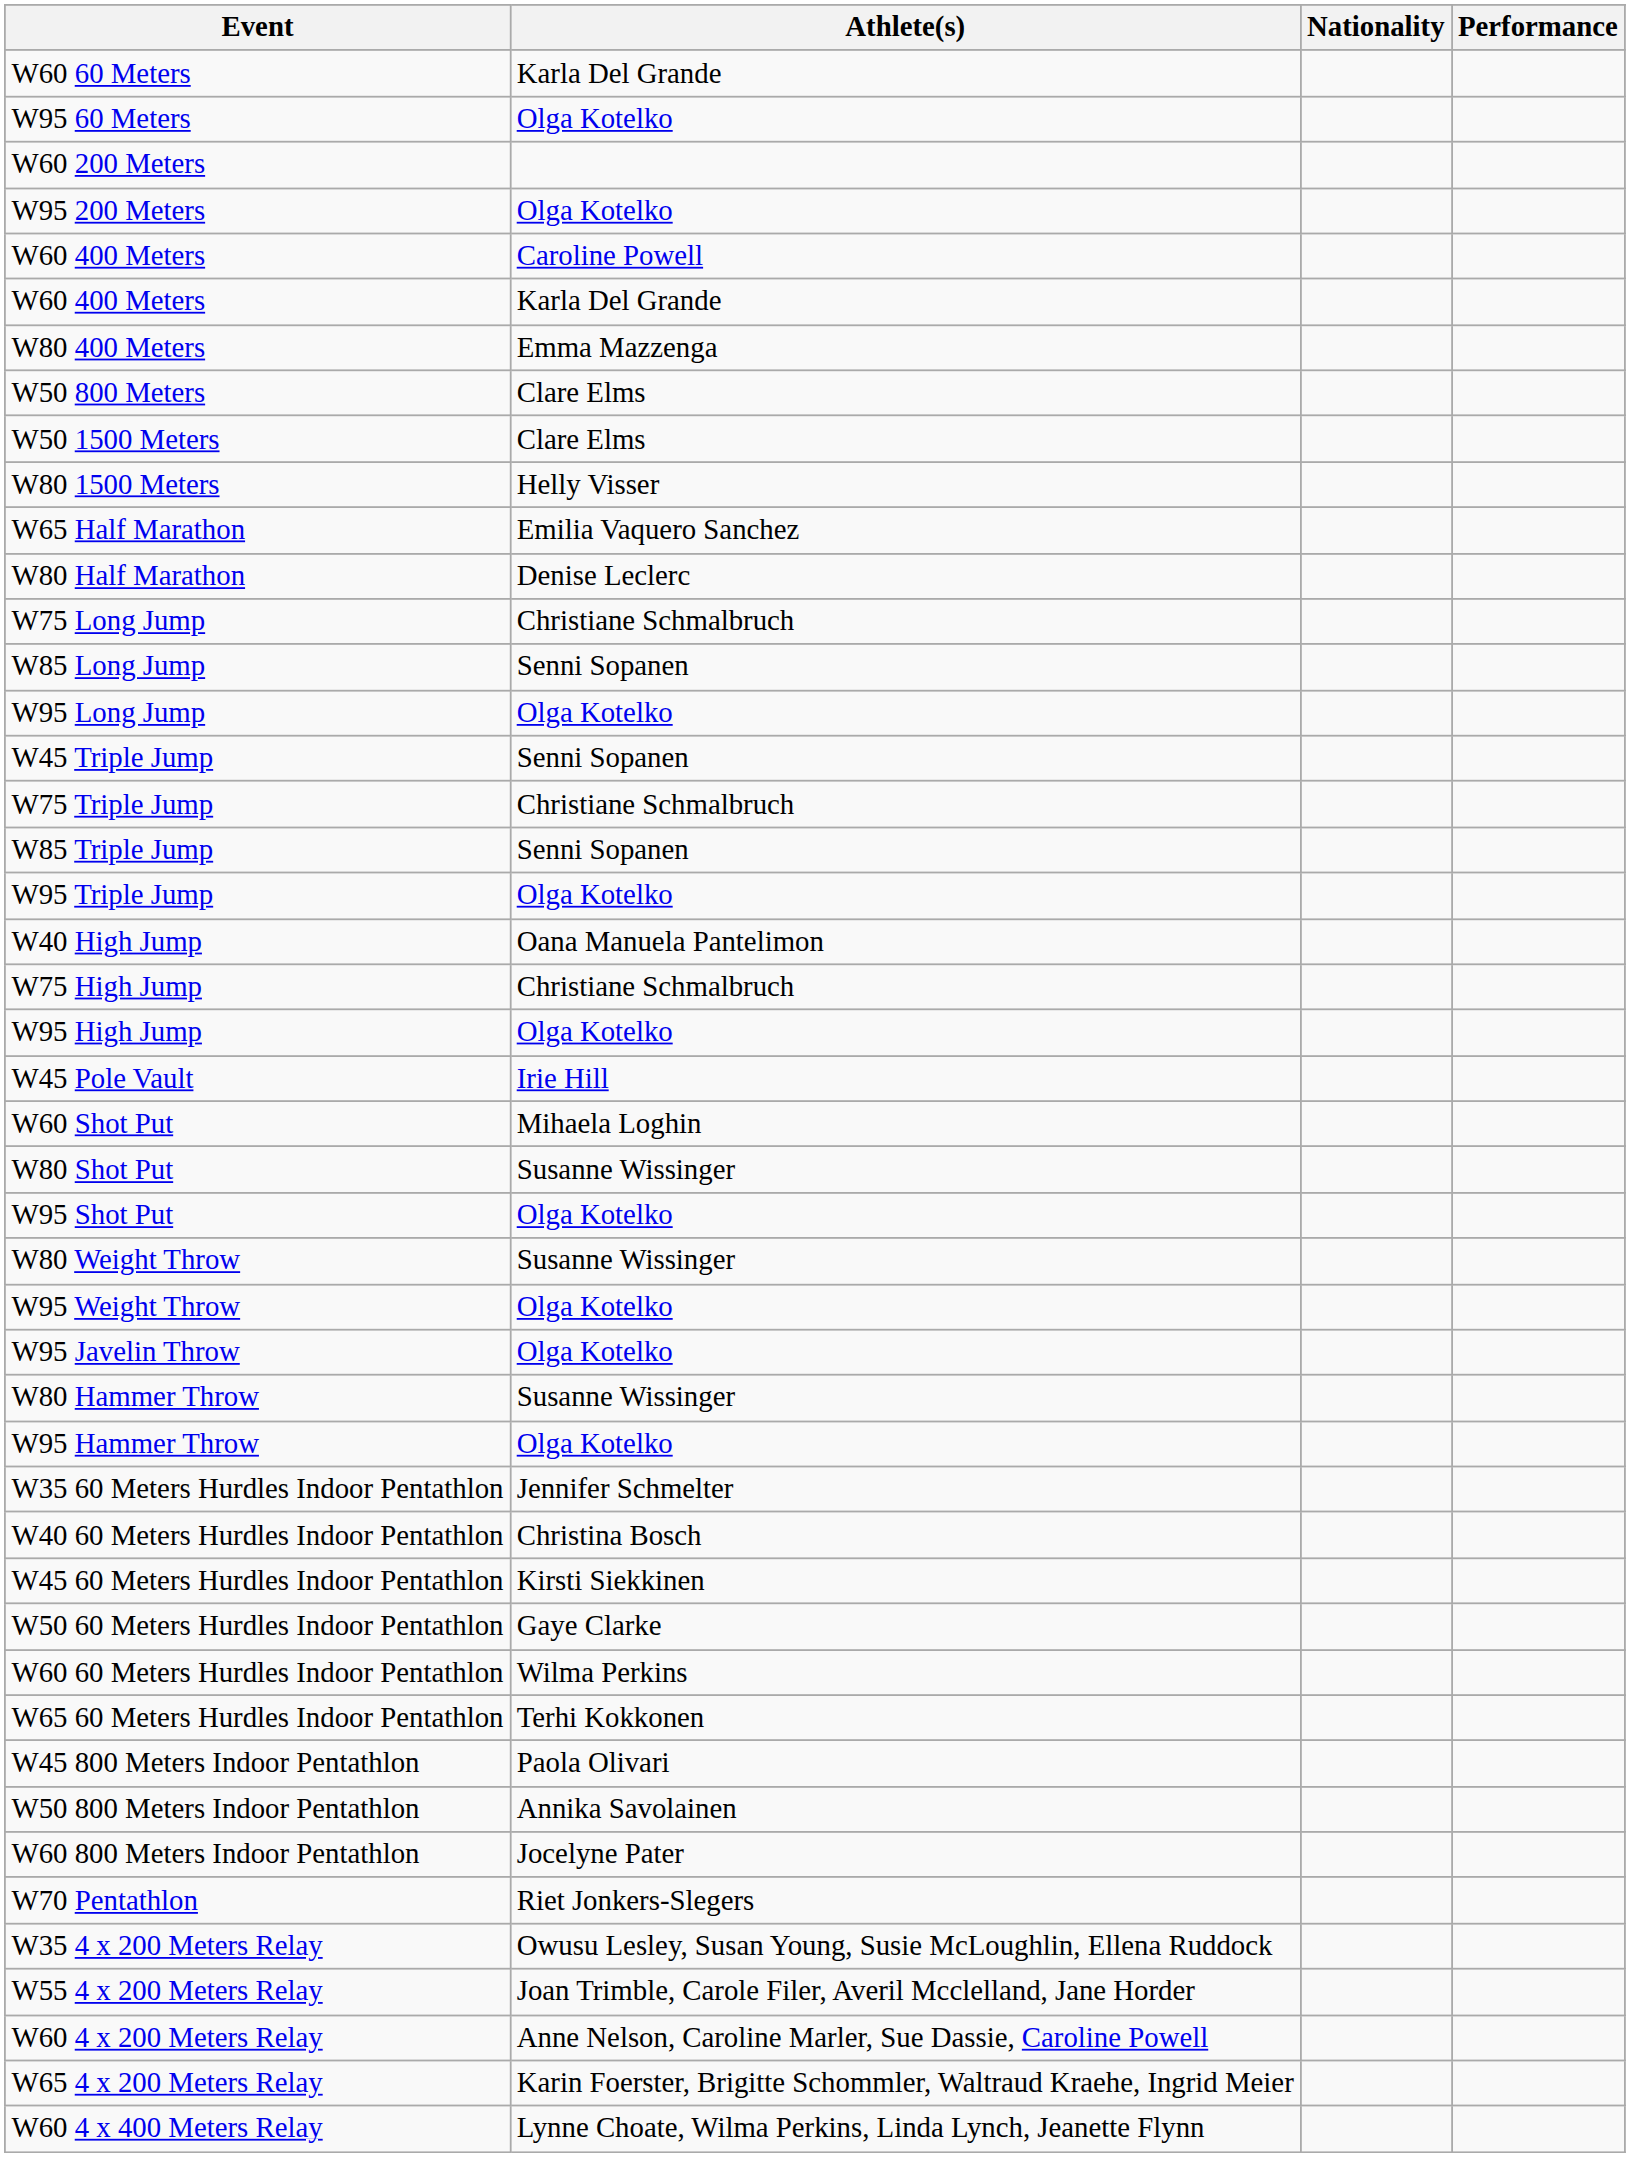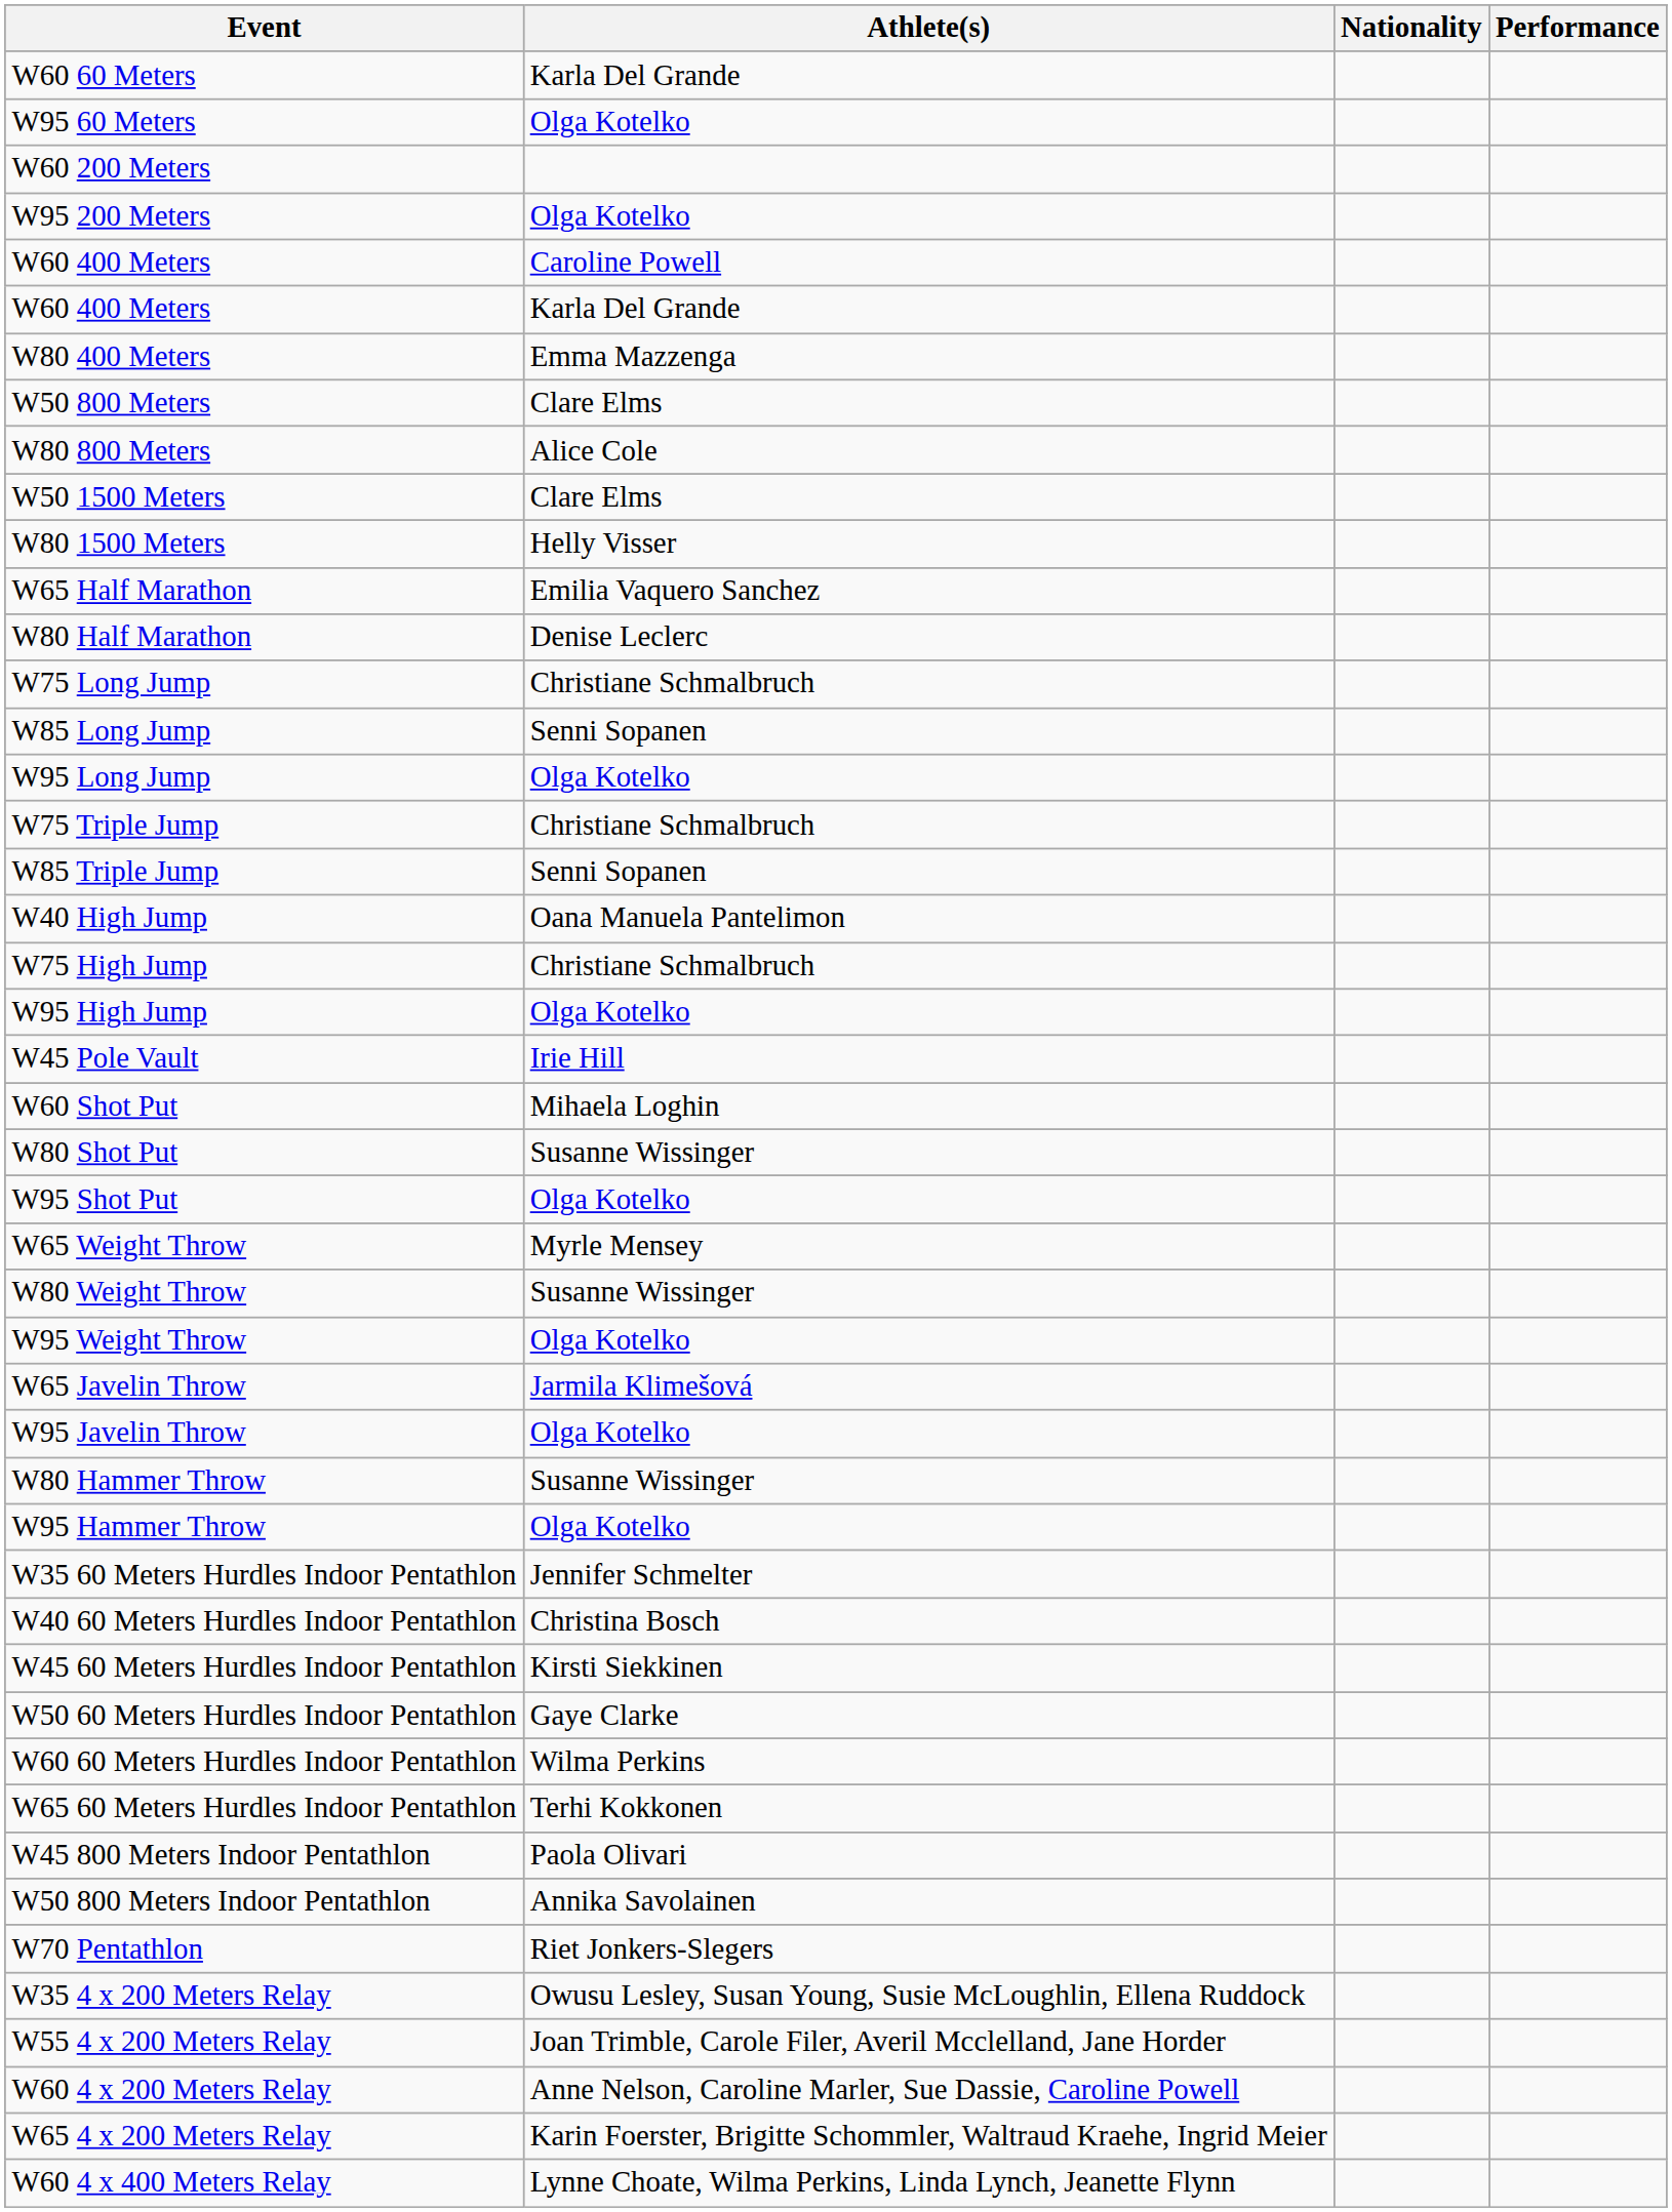+ row: W80 800 Meters | Alice Cole
- row: W45 Triple Jump | Senni Sopanen
- row: W95 Triple Jump | Olga Kotelko
+ row: W65 Weight Throw | Myrle Mensey
+ row: W65 Javelin Throw | Jarmila Klimešová
- row: W60 800 Meters Indoor Pentathlon | Jocelyne Pater
